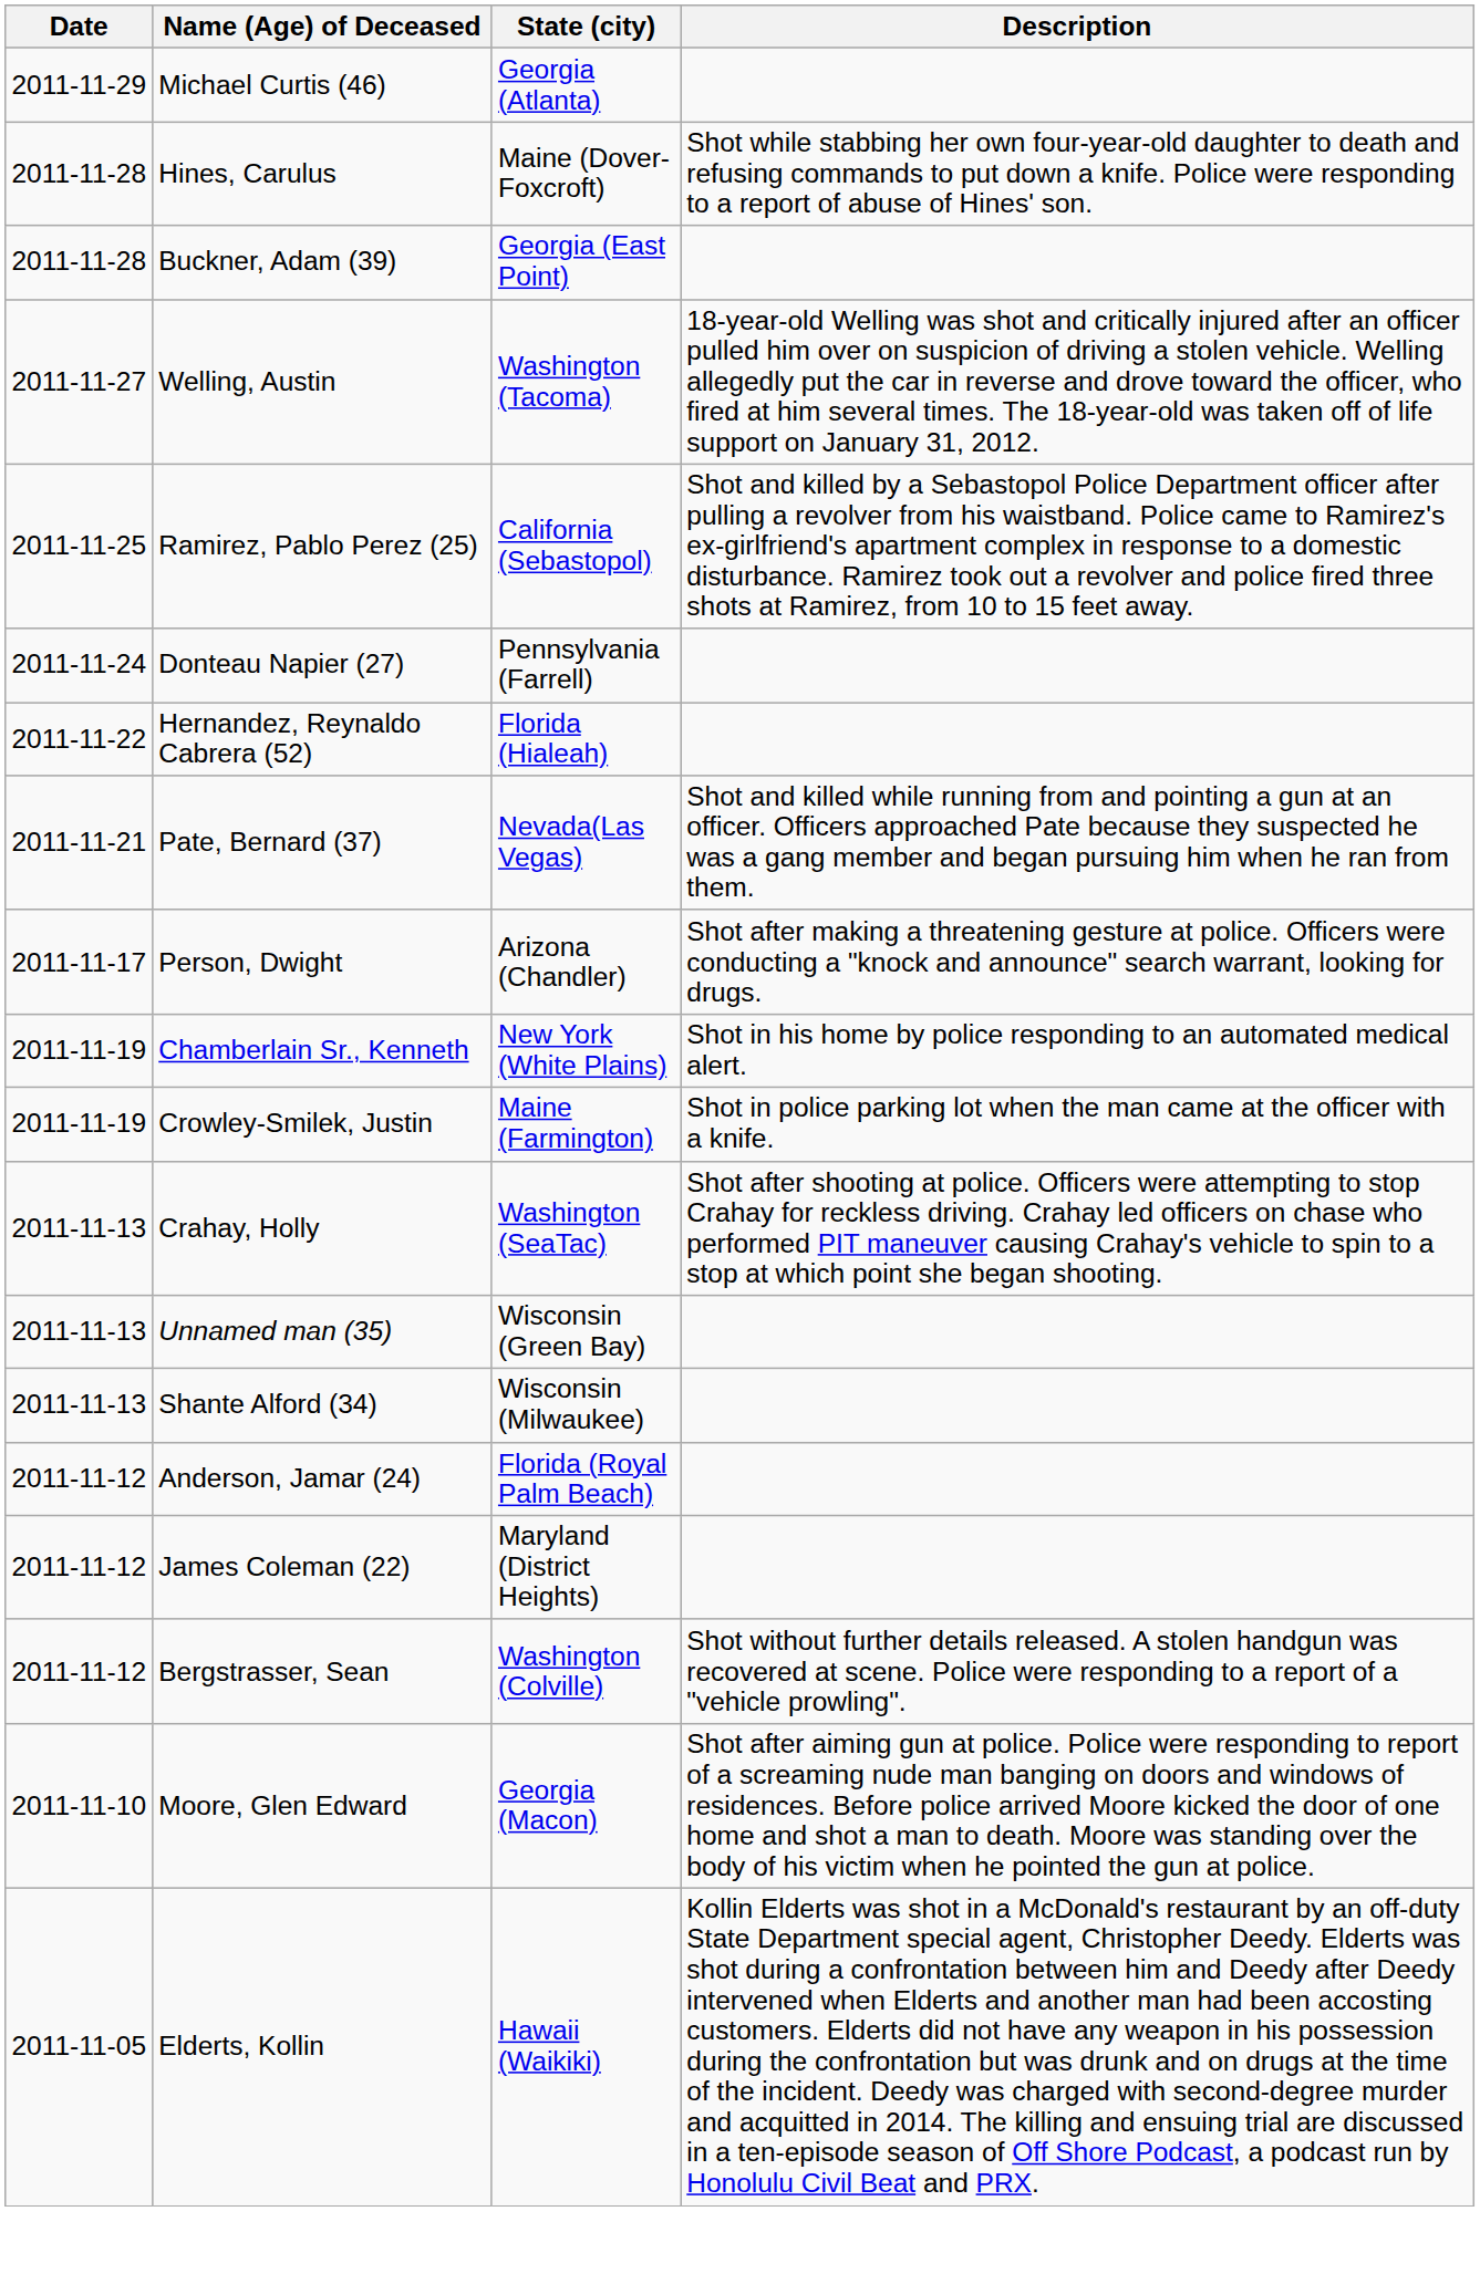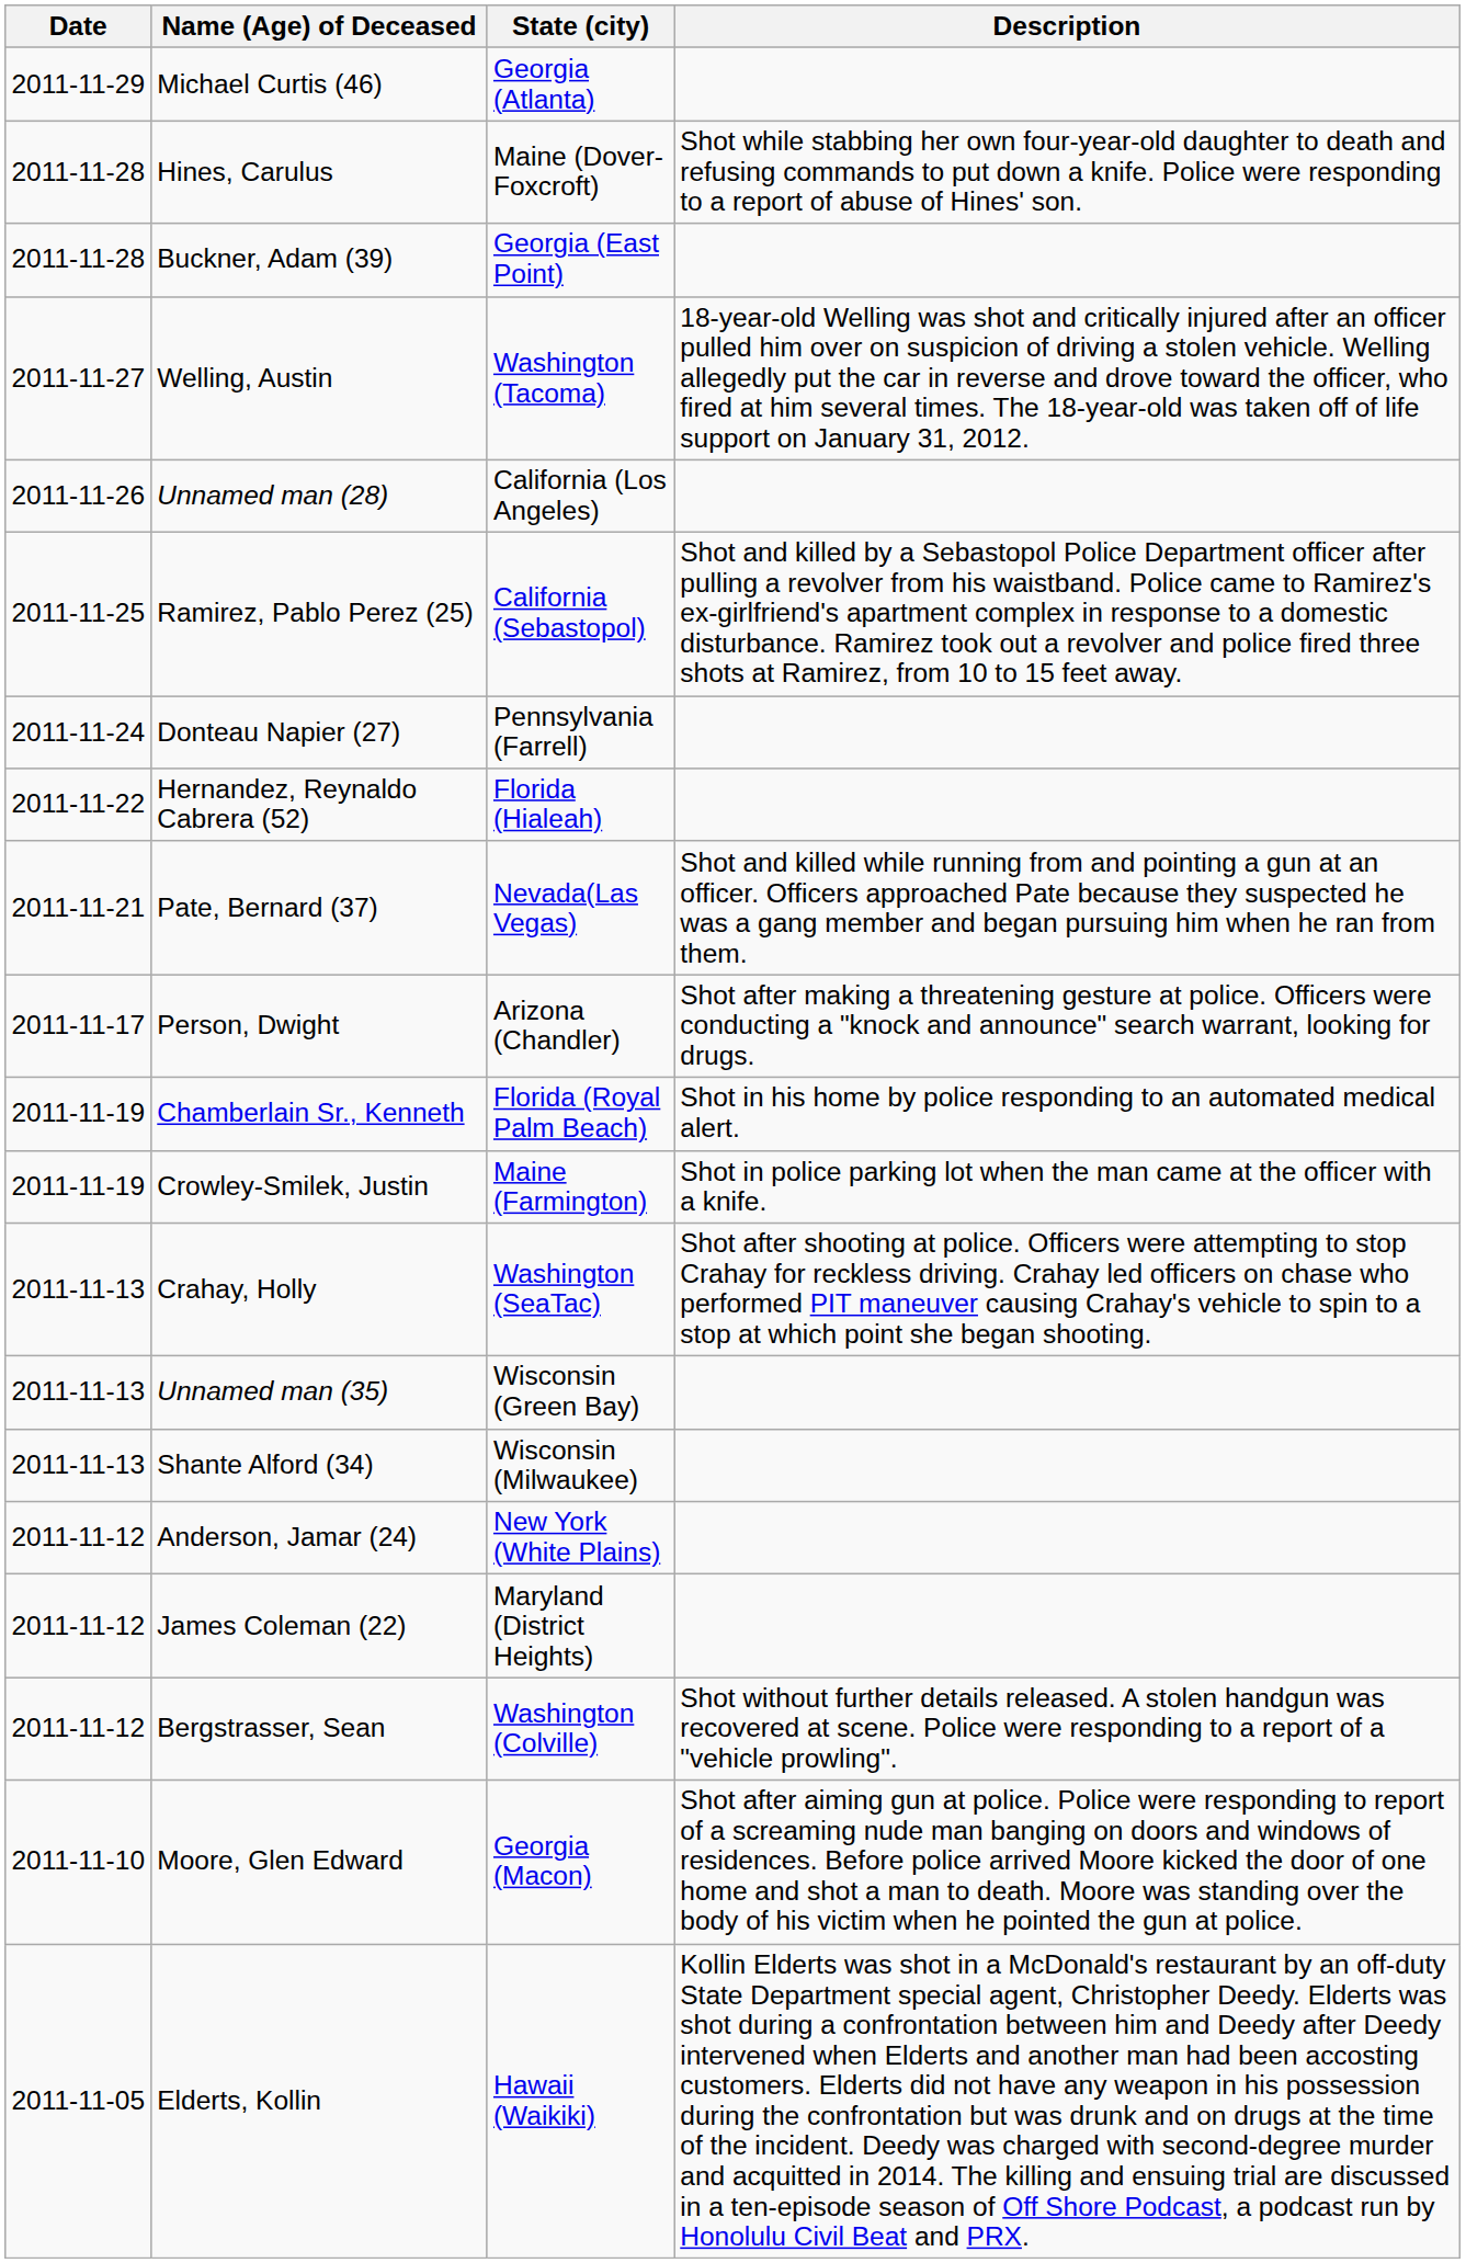+ row: 2011-11-26 | Unnamed man (28) | California (Los Angeles)
Chamberlain Sr., Kenneth | State (city): New York (White Plains) -> Florida (Royal Palm Beach)
Anderson, Jamar (24) | State (city): Florida (Royal Palm Beach) -> New York (White Plains)
